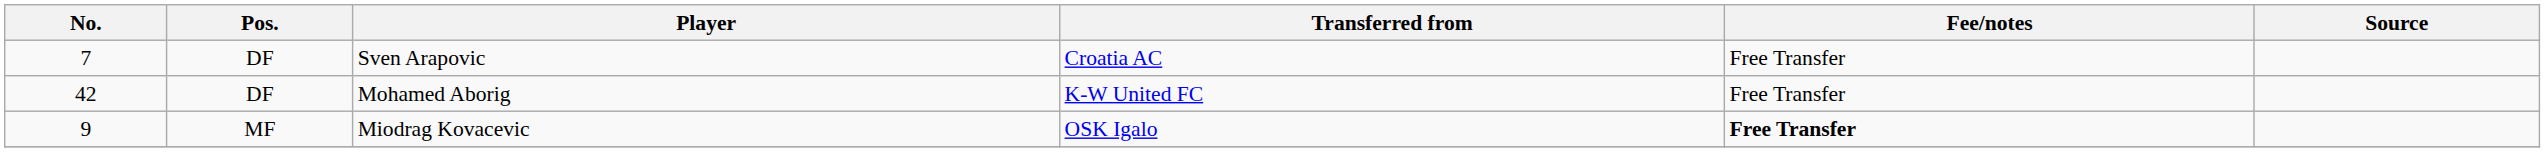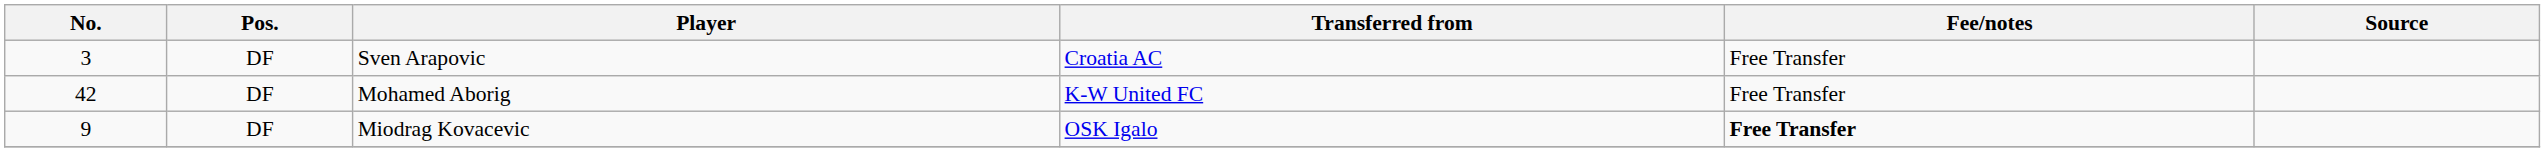Sven Arapovic | No.: 7 -> 3
Miodrag Kovacevic | Pos.: MF -> DF
